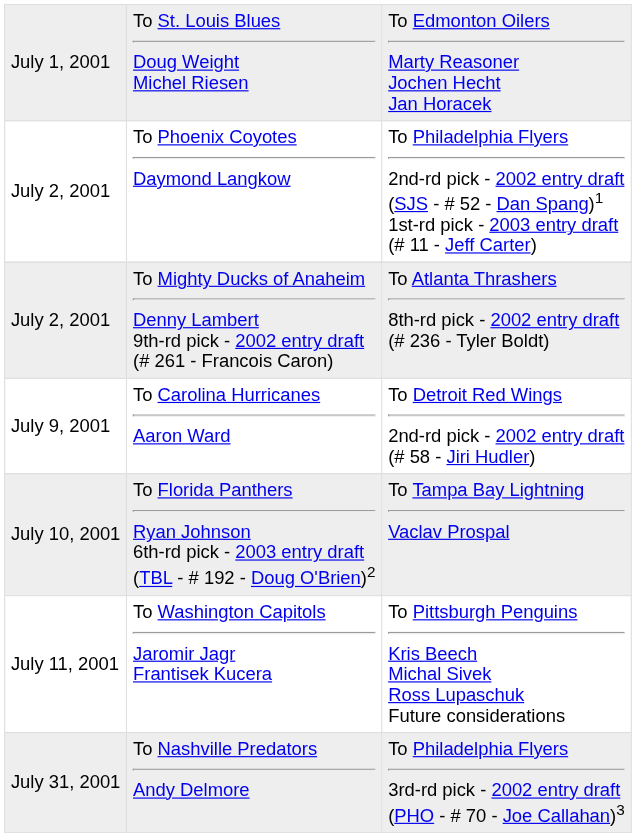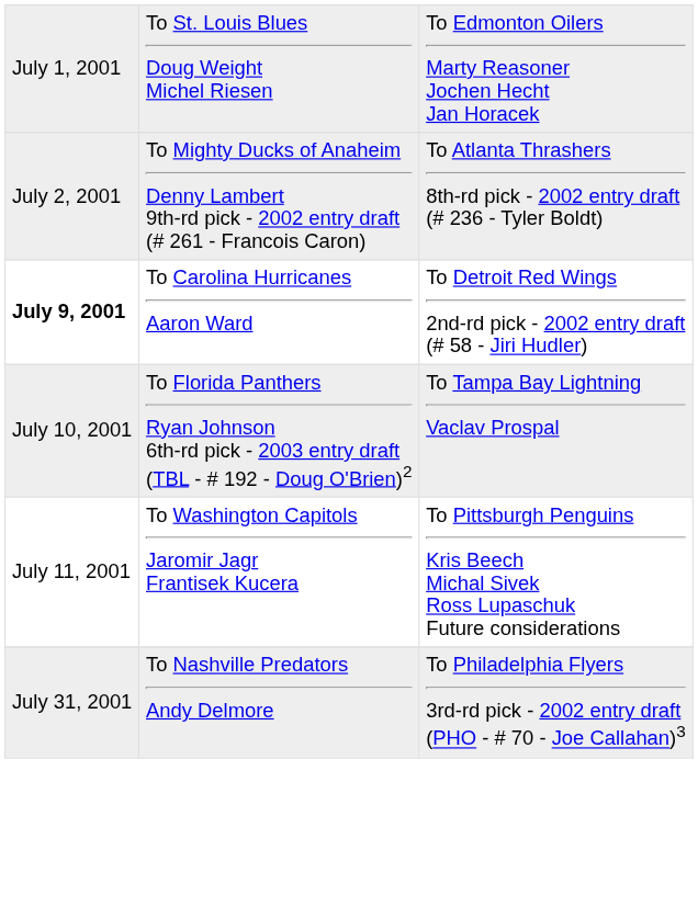- row: July 2, 2001 | To Phoenix Coyotes Daymond Langkow | To Philadelphia Flyers 2nd-rd pick - 2002 entry draft (SJS - # 52 - Dan Spang)1 1st-rd pick - 2003 entry draft (# 11 - Jeff Carter)
To Carolina Hurricanes Aaron Ward | column 1: normal -> bold
